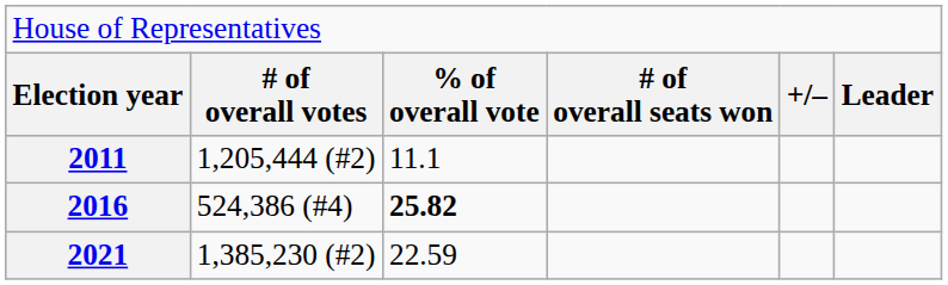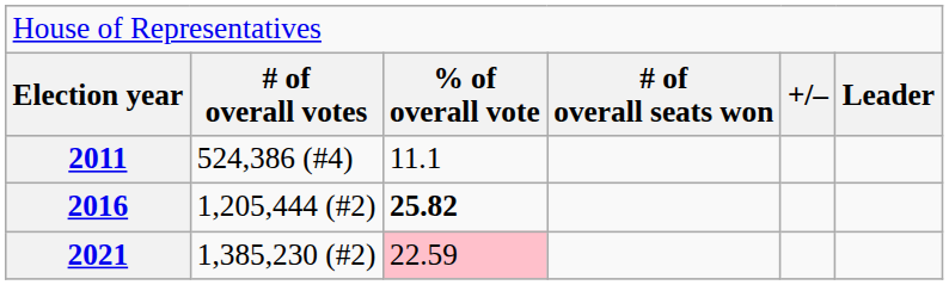2011 | column 2: 1,205,444 (#2) -> 524,386 (#4)
2016 | column 2: 524,386 (#4) -> 1,205,444 (#2)
2021 | column 3: no background -> pink background
